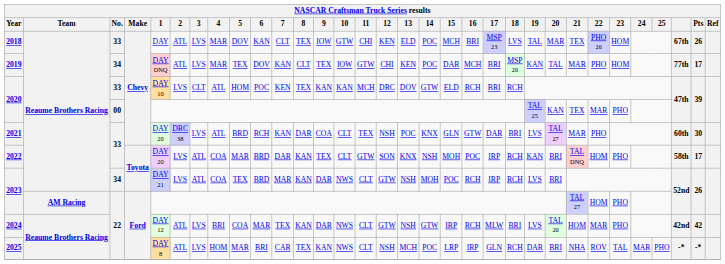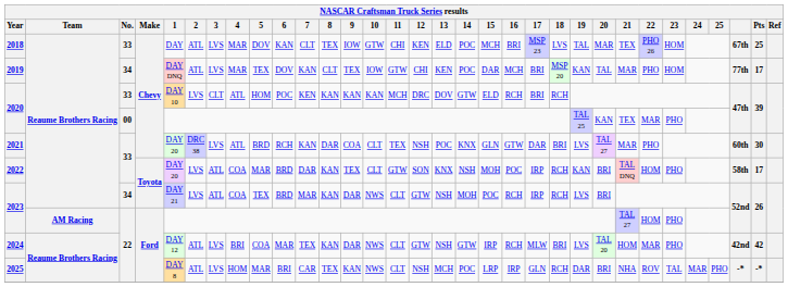2018 | Pts: 26 -> 25
2020 / 33 | 8: TEX -> KAN
